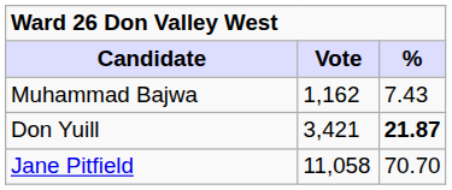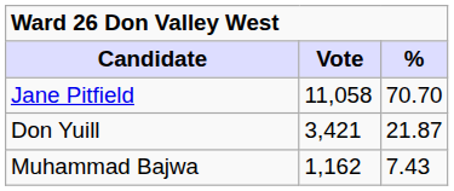rows swapped: Jane Pitfield <-> Muhammad Bajwa
Don Yuill | %: bold -> normal
